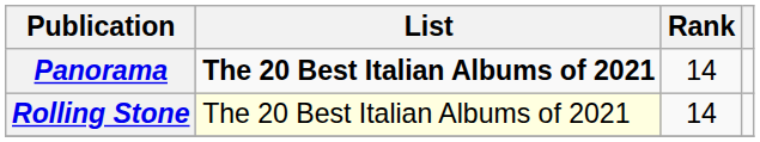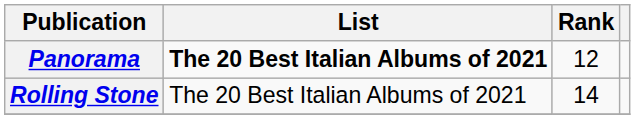Panorama | Rank: 14 -> 12
Rolling Stone | List: lightyellow background -> no background
